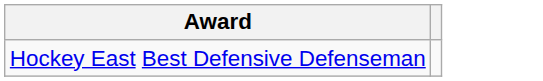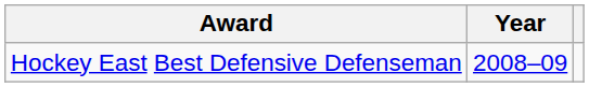+ column: Year | 2008–09
